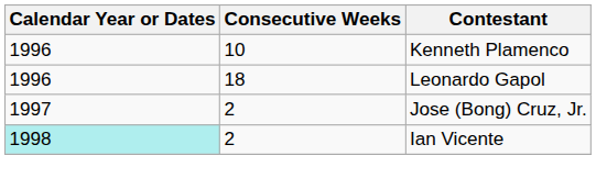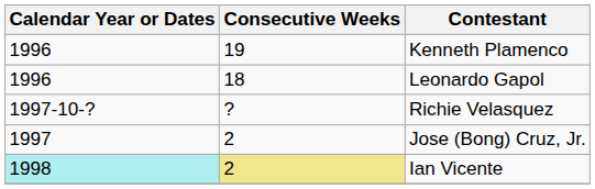Kenneth Plamenco | Consecutive Weeks: 10 -> 19
+ row: 1997-10-? | ? | Richie Velasquez
Ian Vicente | Consecutive Weeks: no background -> khaki background
